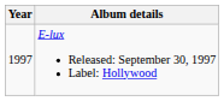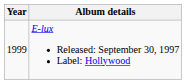E-lux Released: September 30, 1997 Label: Hollywood | Year: 1997 -> 1999
